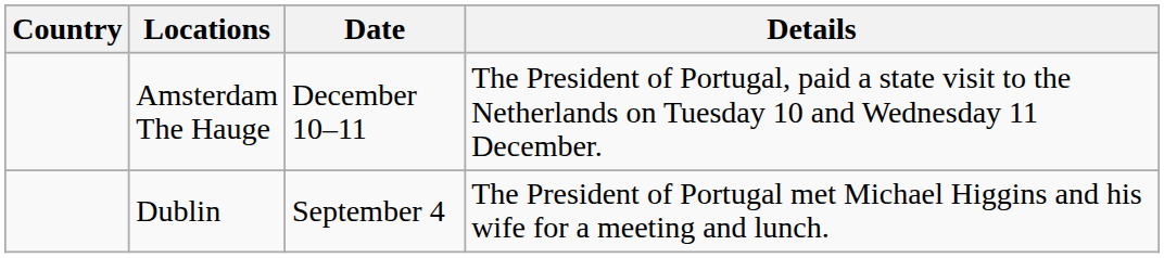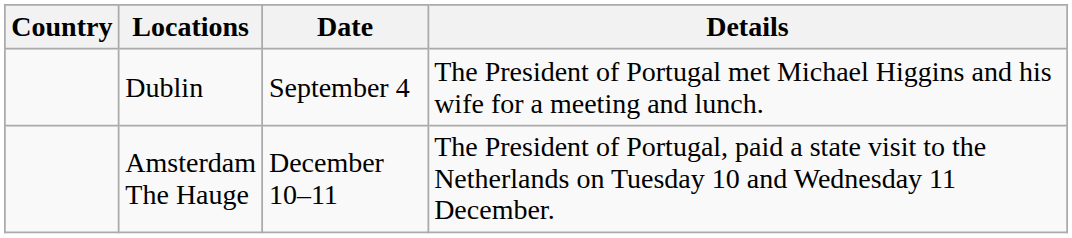rows swapped: Dublin <-> Amsterdam The Hauge
